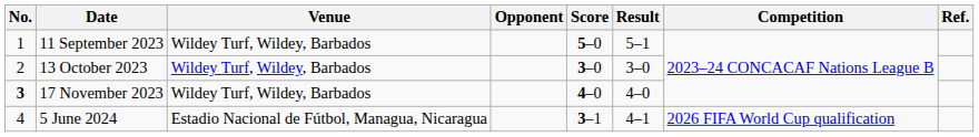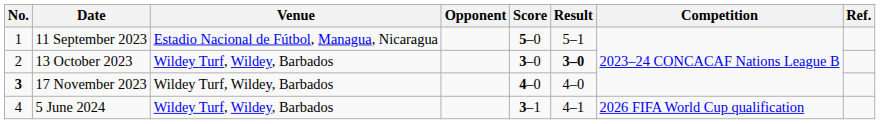11 September 2023 | Venue: Wildey Turf, Wildey, Barbados -> Estadio Nacional de Fútbol, Managua, Nicaragua
13 October 2023 | Result: normal -> bold
5 June 2024 | Venue: Estadio Nacional de Fútbol, Managua, Nicaragua -> Wildey Turf, Wildey, Barbados
